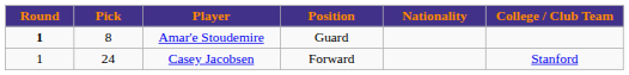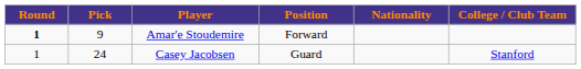Amar'e Stoudemire | Pick: 8 -> 9
Amar'e Stoudemire | Position: Guard -> Forward
Casey Jacobsen | Position: Forward -> Guard
